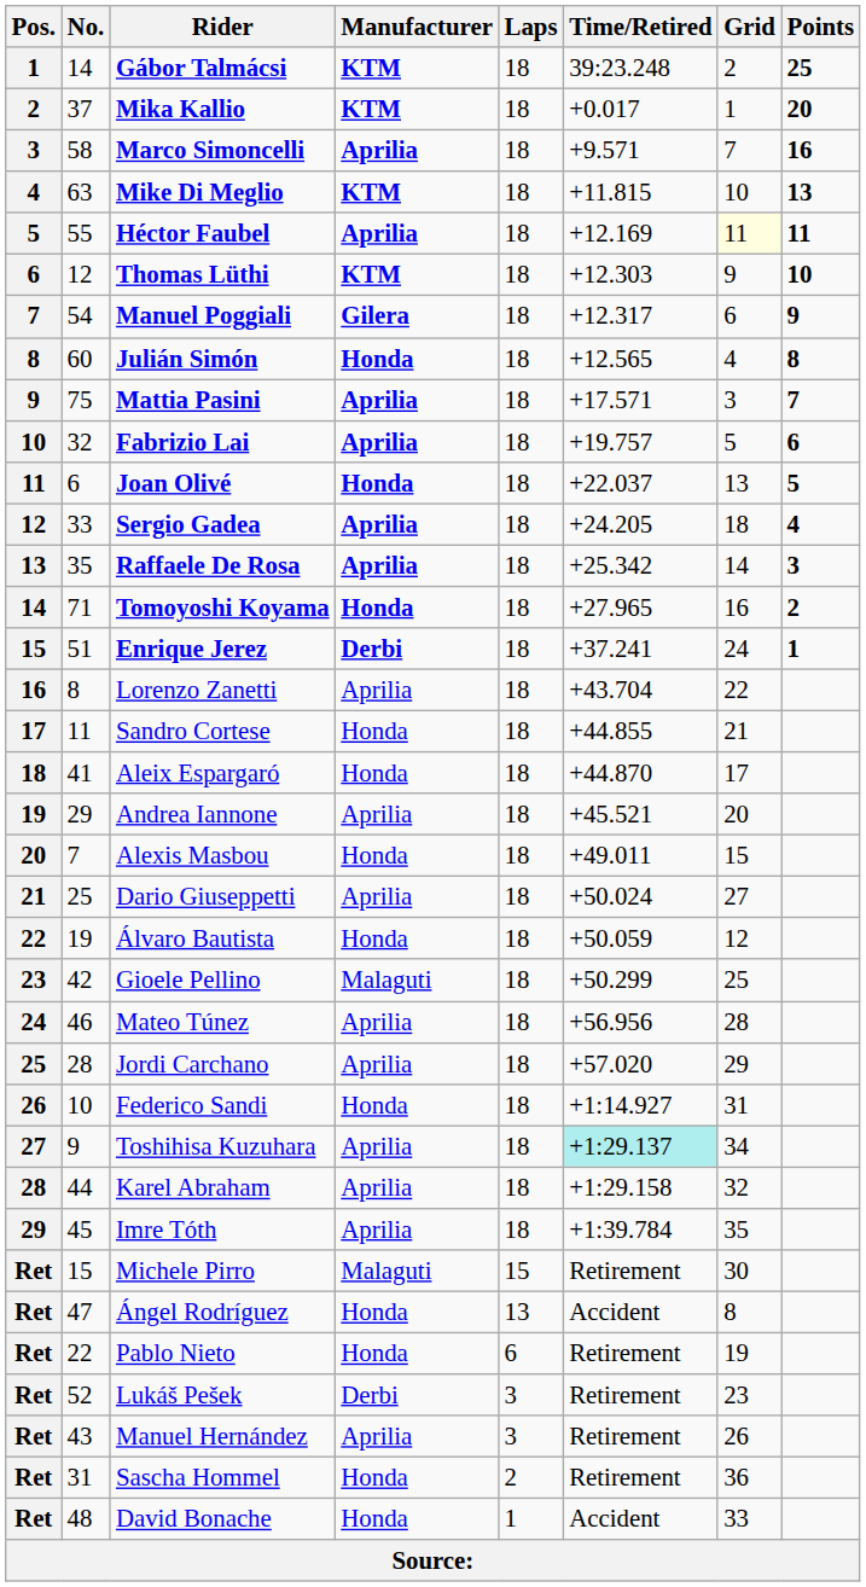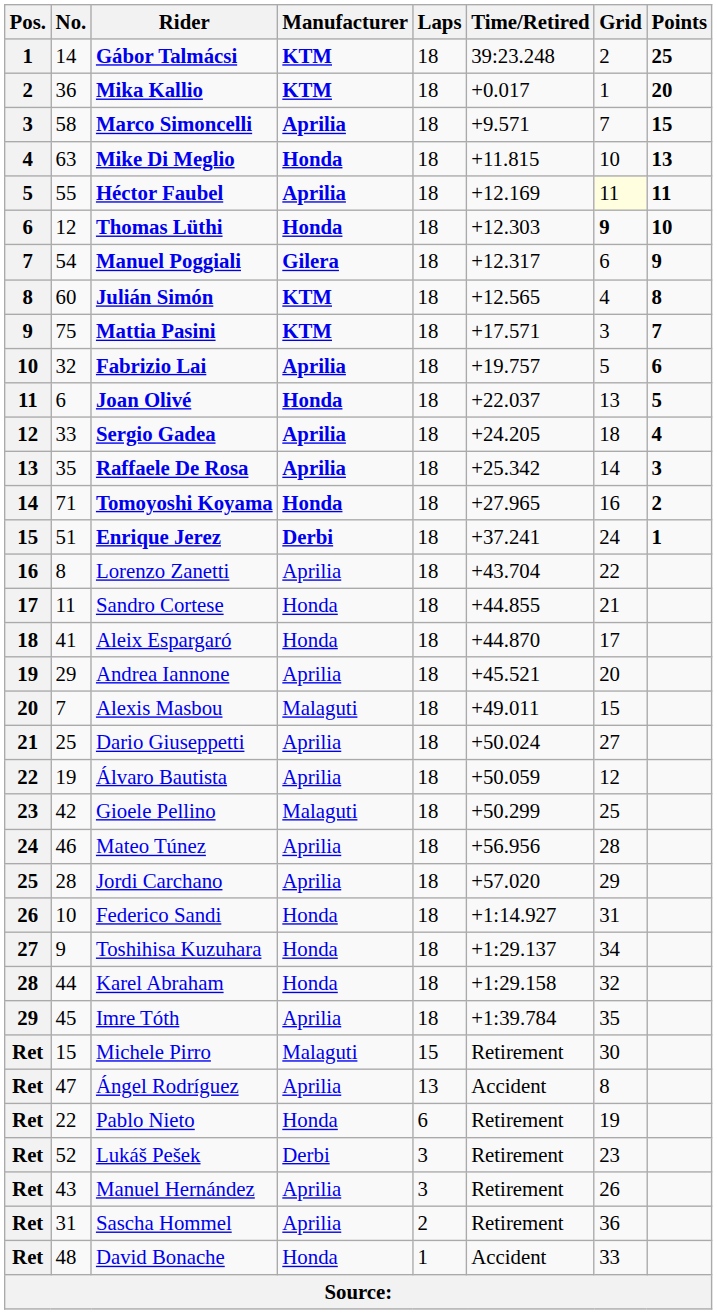Mika Kallio | No.: 37 -> 36
Marco Simoncelli | Points: 16 -> 15
Mike Di Meglio | Manufacturer: KTM -> Honda
Thomas Lüthi | Manufacturer: KTM -> Honda
Thomas Lüthi | Grid: normal -> bold
Julián Simón | Manufacturer: Honda -> KTM
Mattia Pasini | Manufacturer: Aprilia -> KTM
Alexis Masbou | Manufacturer: Honda -> Malaguti
Álvaro Bautista | Manufacturer: Honda -> Aprilia
Toshihisa Kuzuhara | Manufacturer: Aprilia -> Honda
Toshihisa Kuzuhara | Time/Retired: paleturquoise background -> no background
Karel Abraham | Manufacturer: Aprilia -> Honda
Ángel Rodríguez | Manufacturer: Honda -> Aprilia
Sascha Hommel | Manufacturer: Honda -> Aprilia
